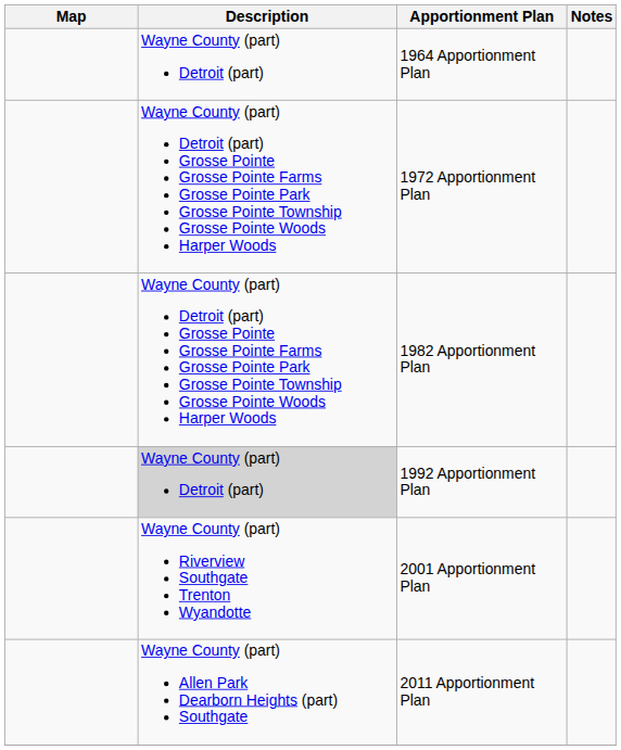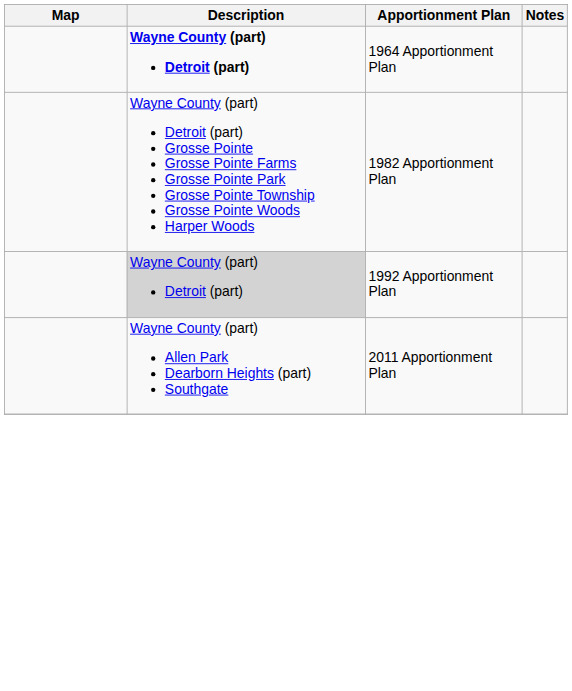1964 Apportionment Plan | Description: normal -> bold
- row: Wayne County (part) Detroit (part) Grosse Pointe Grosse Pointe Farms Grosse Pointe Park Grosse Pointe Township Grosse Pointe Woods Harper Woods | 1972 Apportionment Plan
- row: Wayne County (part) Riverview Southgate Trenton Wyandotte | 2001 Apportionment Plan
